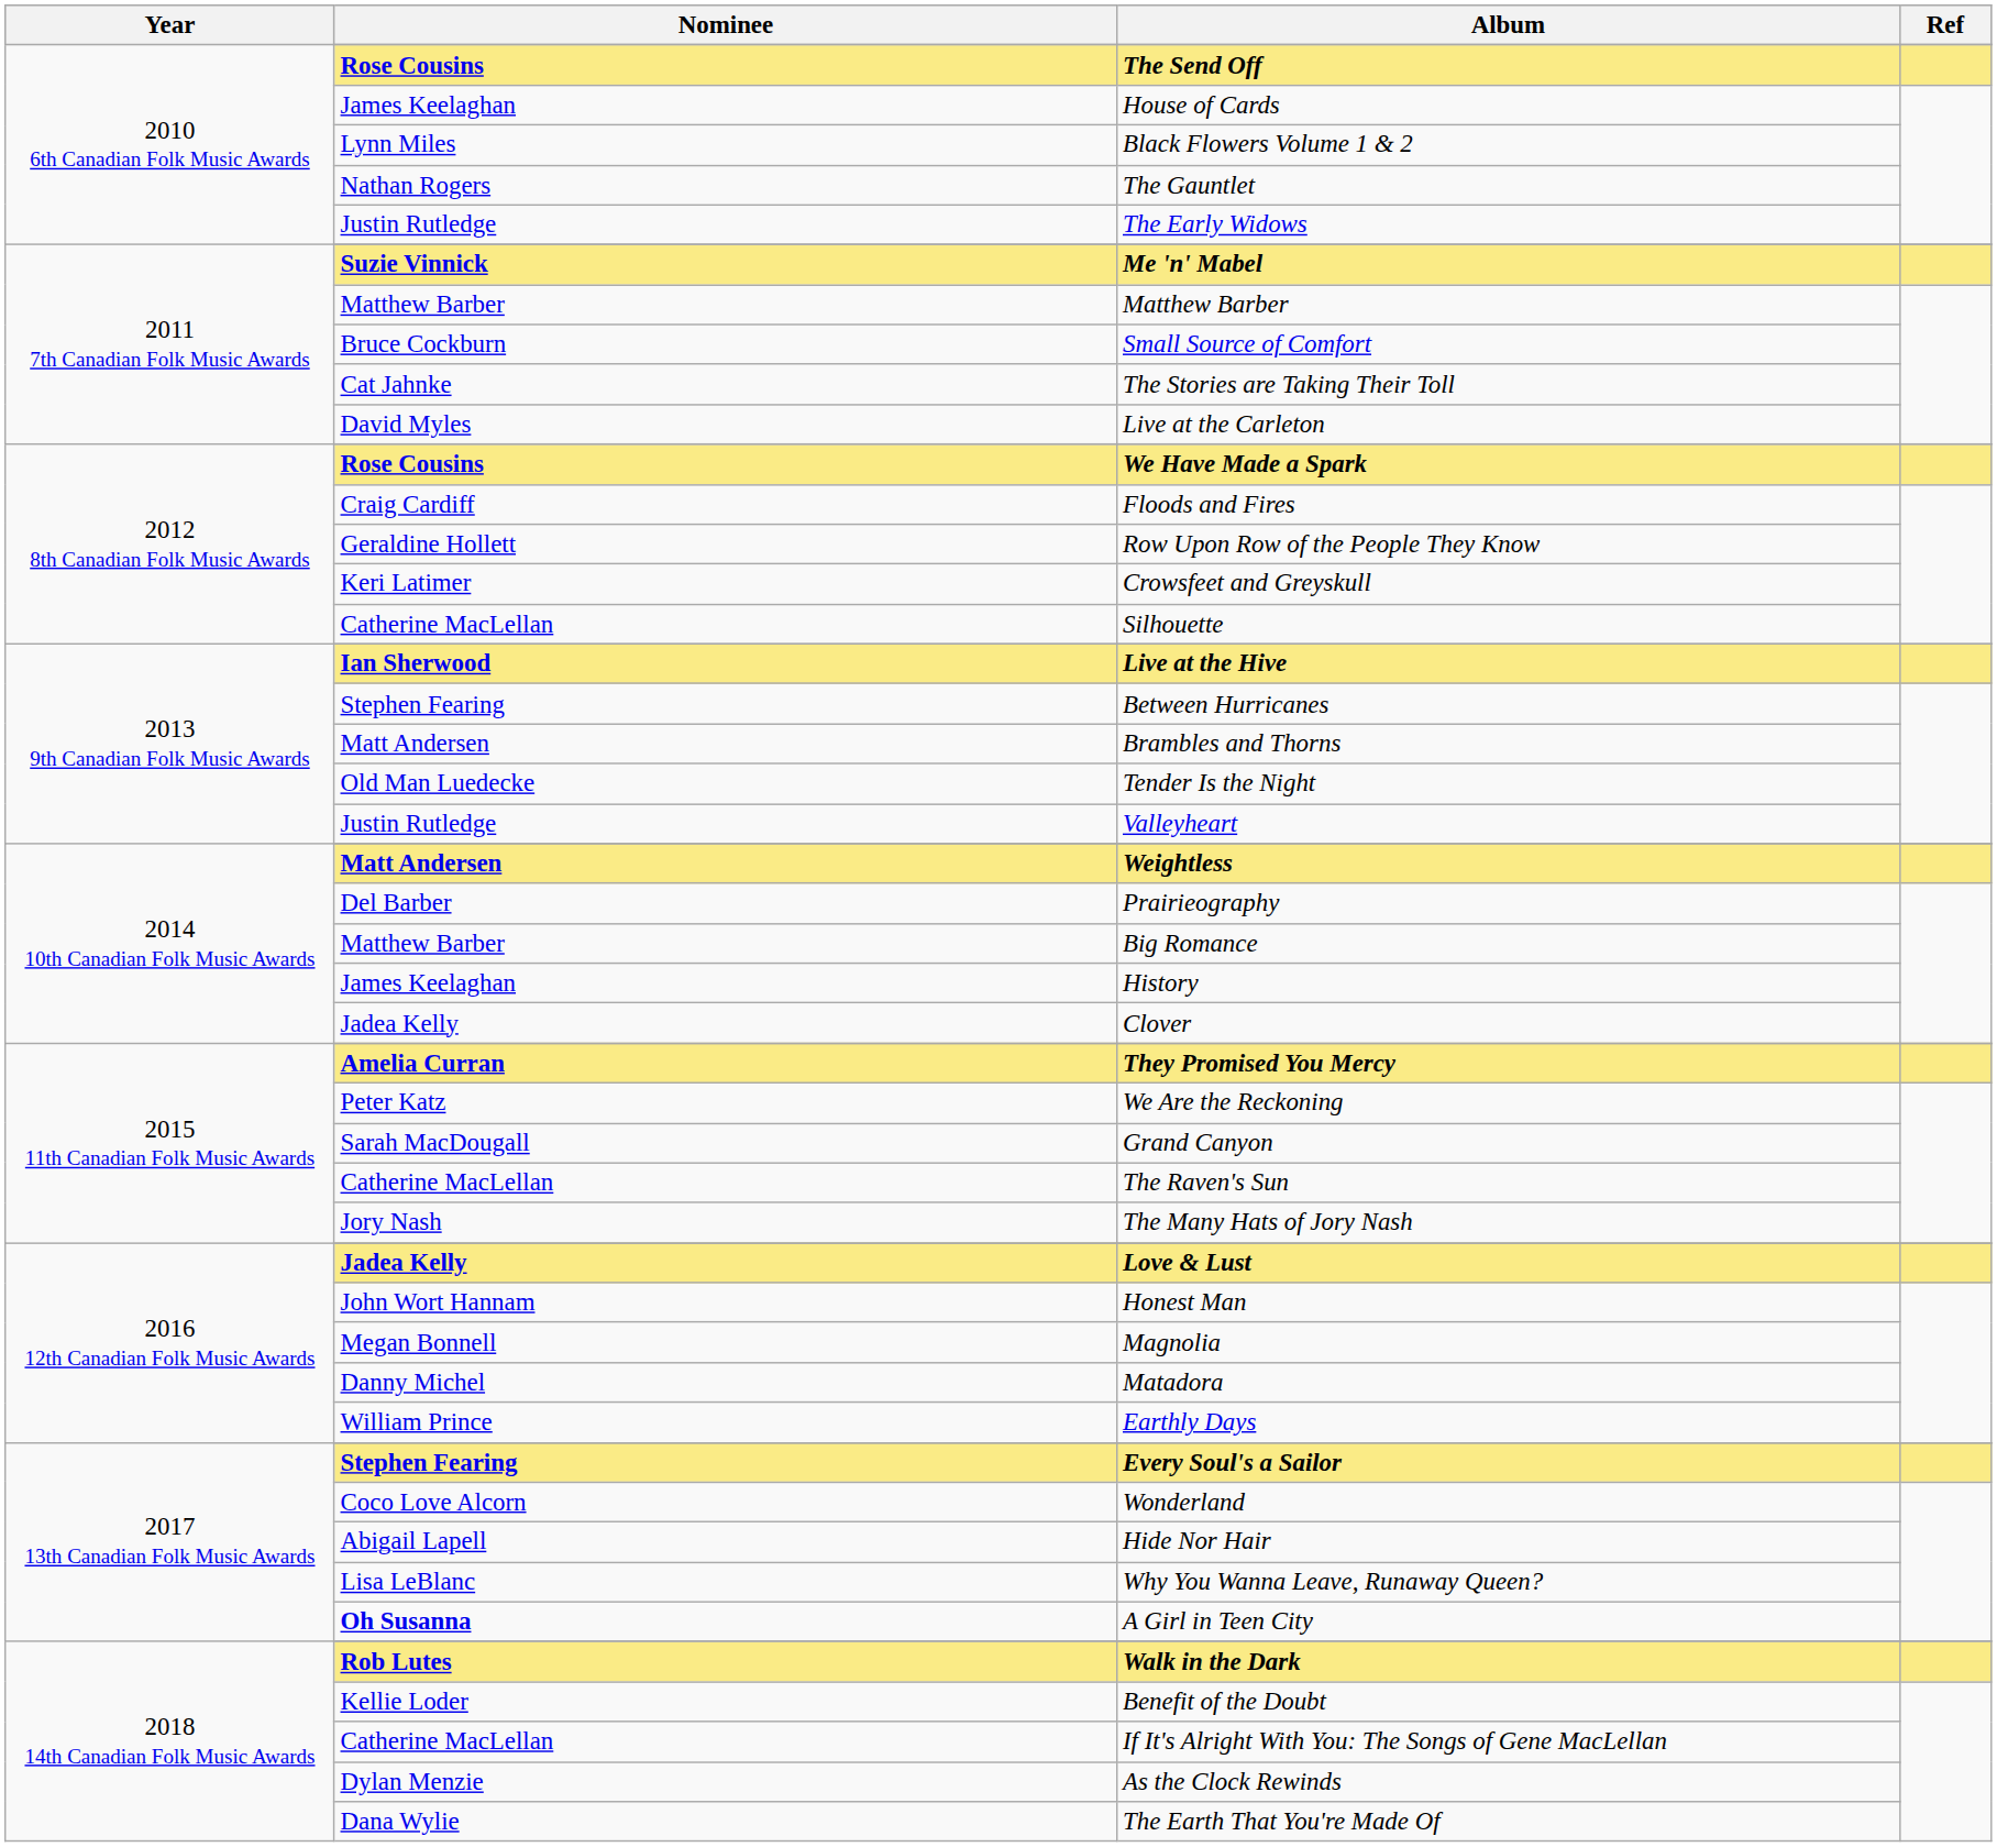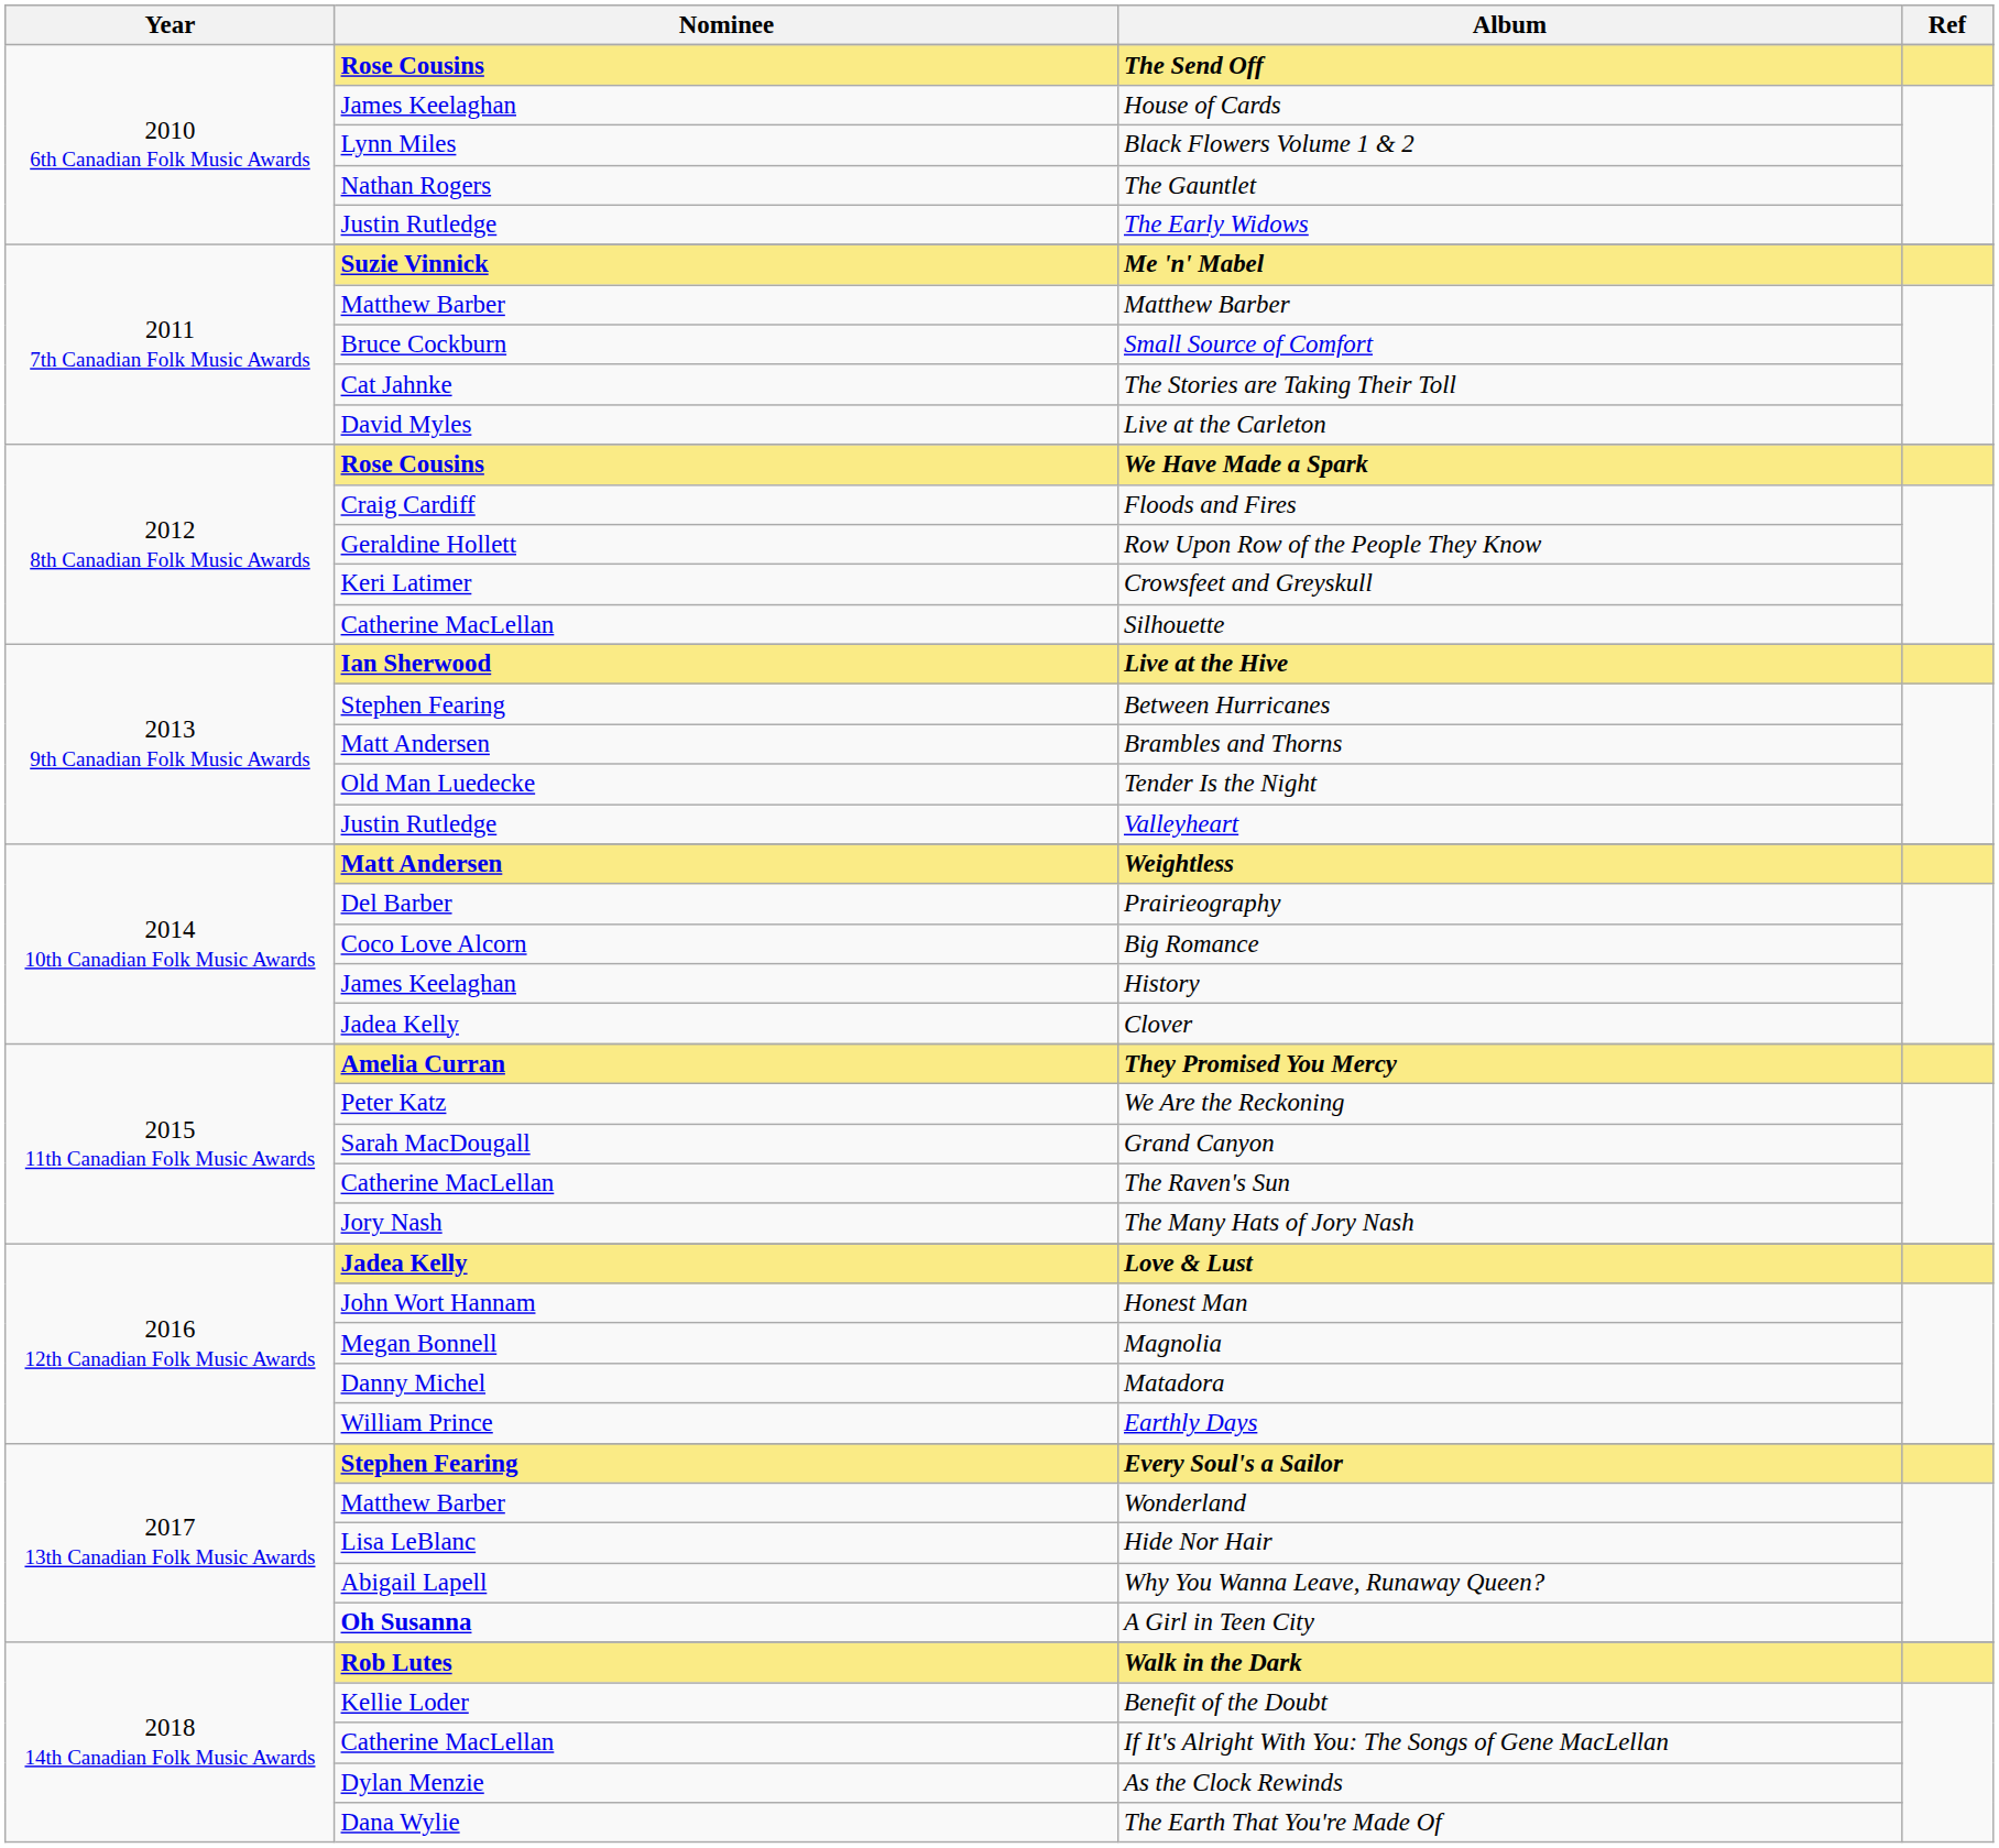Big Romance | Nominee: Matthew Barber -> Coco Love Alcorn
Wonderland | Nominee: Coco Love Alcorn -> Matthew Barber
Hide Nor Hair | Nominee: Abigail Lapell -> Lisa LeBlanc
Why You Wanna Leave, Runaway Queen? | Nominee: Lisa LeBlanc -> Abigail Lapell
